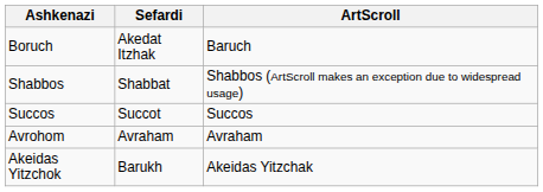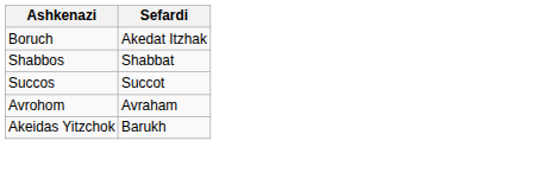- column: ArtScroll | Baruch | Shabbos (ArtScroll makes an exception due to widespread usage) | Succos | Avraham | Akeidas Yitzchak
